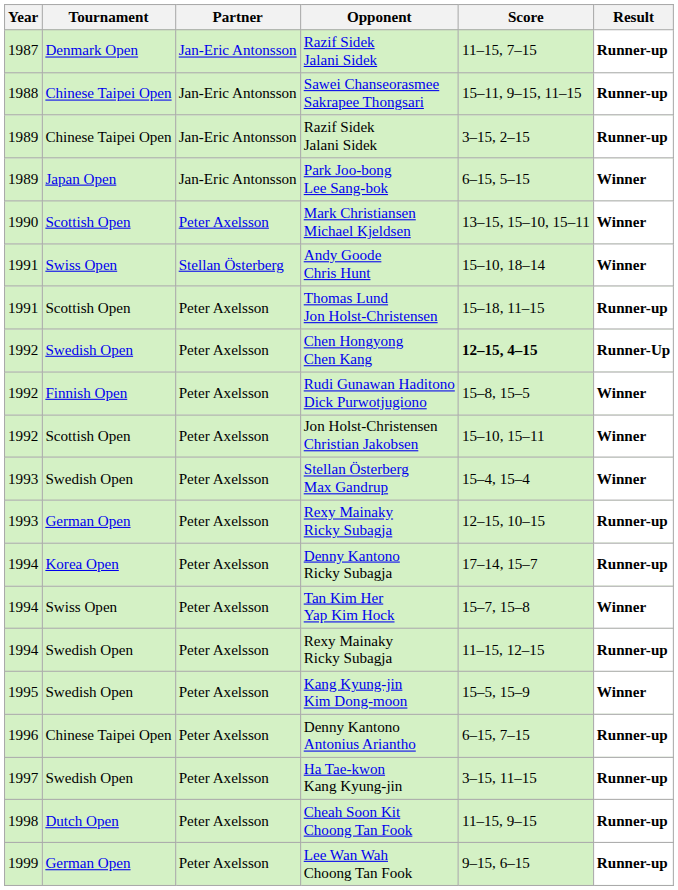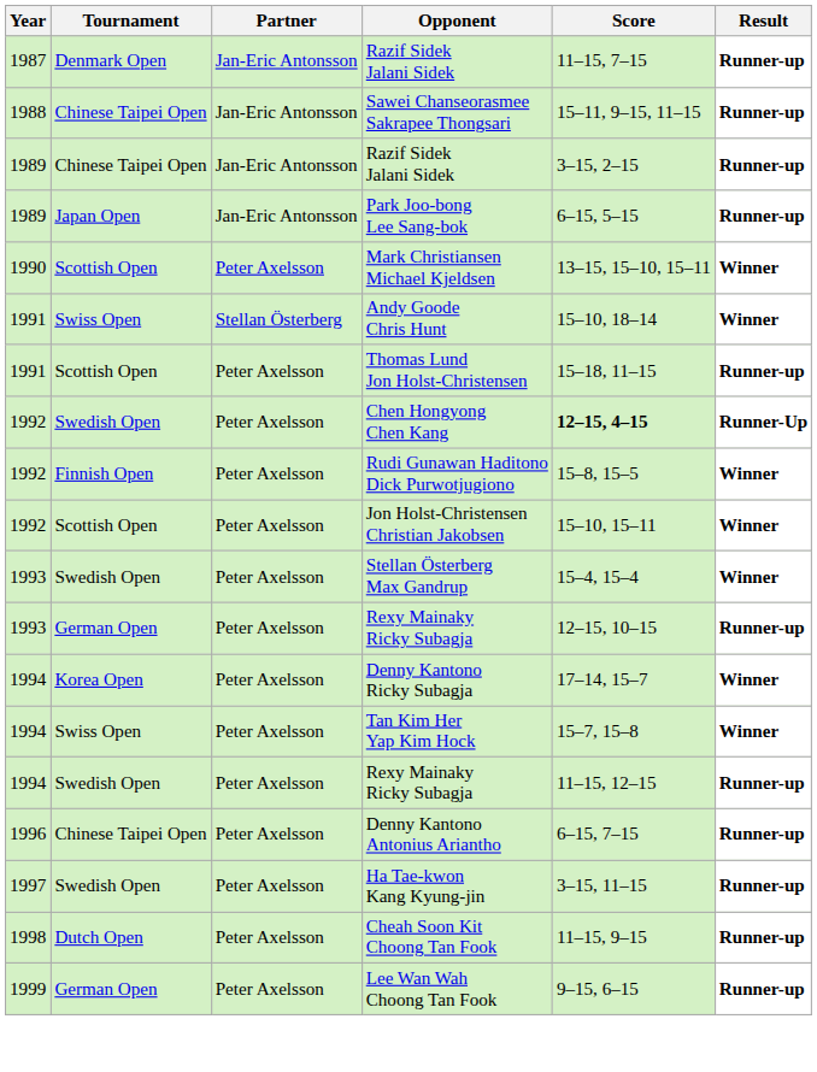Park Joo-bong Lee Sang-bok | Result: Winner -> Runner-up
Denny Kantono Ricky Subagja | Result: Runner-up -> Winner
- row: 1995 | Swedish Open | Peter Axelsson | Kang Kyung-jin Kim Dong-moon | 15–5, 15–9 | Winner
